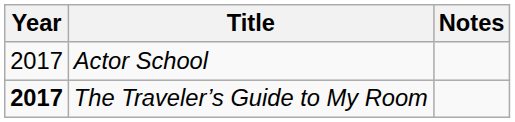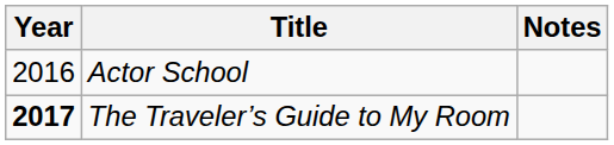Actor School | Year: 2017 -> 2016
